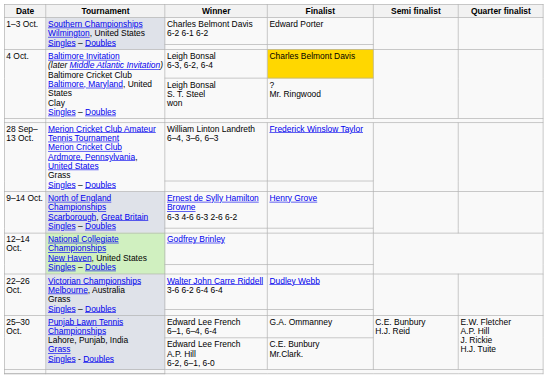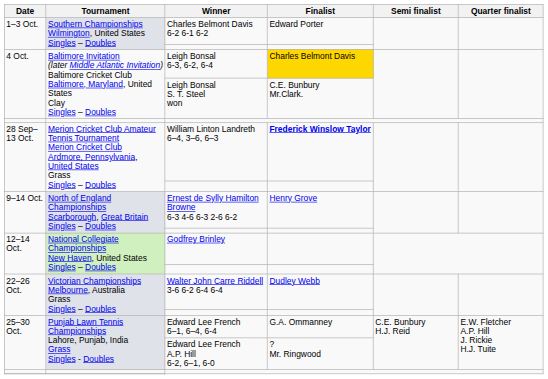Leigh Bonsal S. T. Steel won | Finalist: ? Mr. Ringwood -> C.E. Bunbury Mr.Clark.
William Linton Landreth 6–4, 3–6, 6–3 | Finalist: normal -> bold
Edward Lee French A.P. Hill 6-2, 6–1, 6-0 | Finalist: C.E. Bunbury Mr.Clark. -> ? Mr. Ringwood
